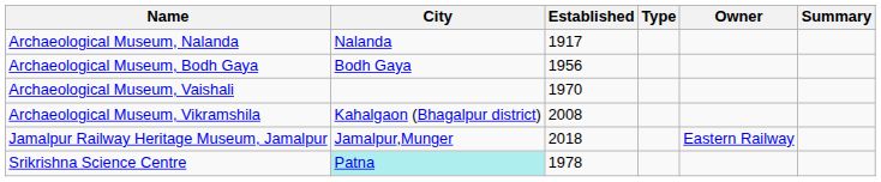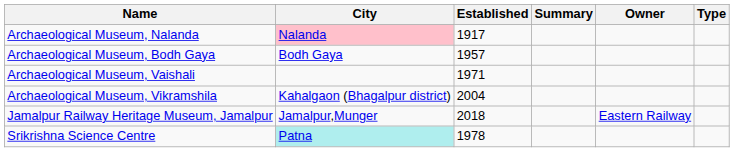columns swapped: Type <-> Summary
Archaeological Museum, Nalanda | City: no background -> pink background
Archaeological Museum, Bodh Gaya | Established: 1956 -> 1957
Archaeological Museum, Vaishali | Established: 1970 -> 1971
Archaeological Museum, Vikramshila | Established: 2008 -> 2004
